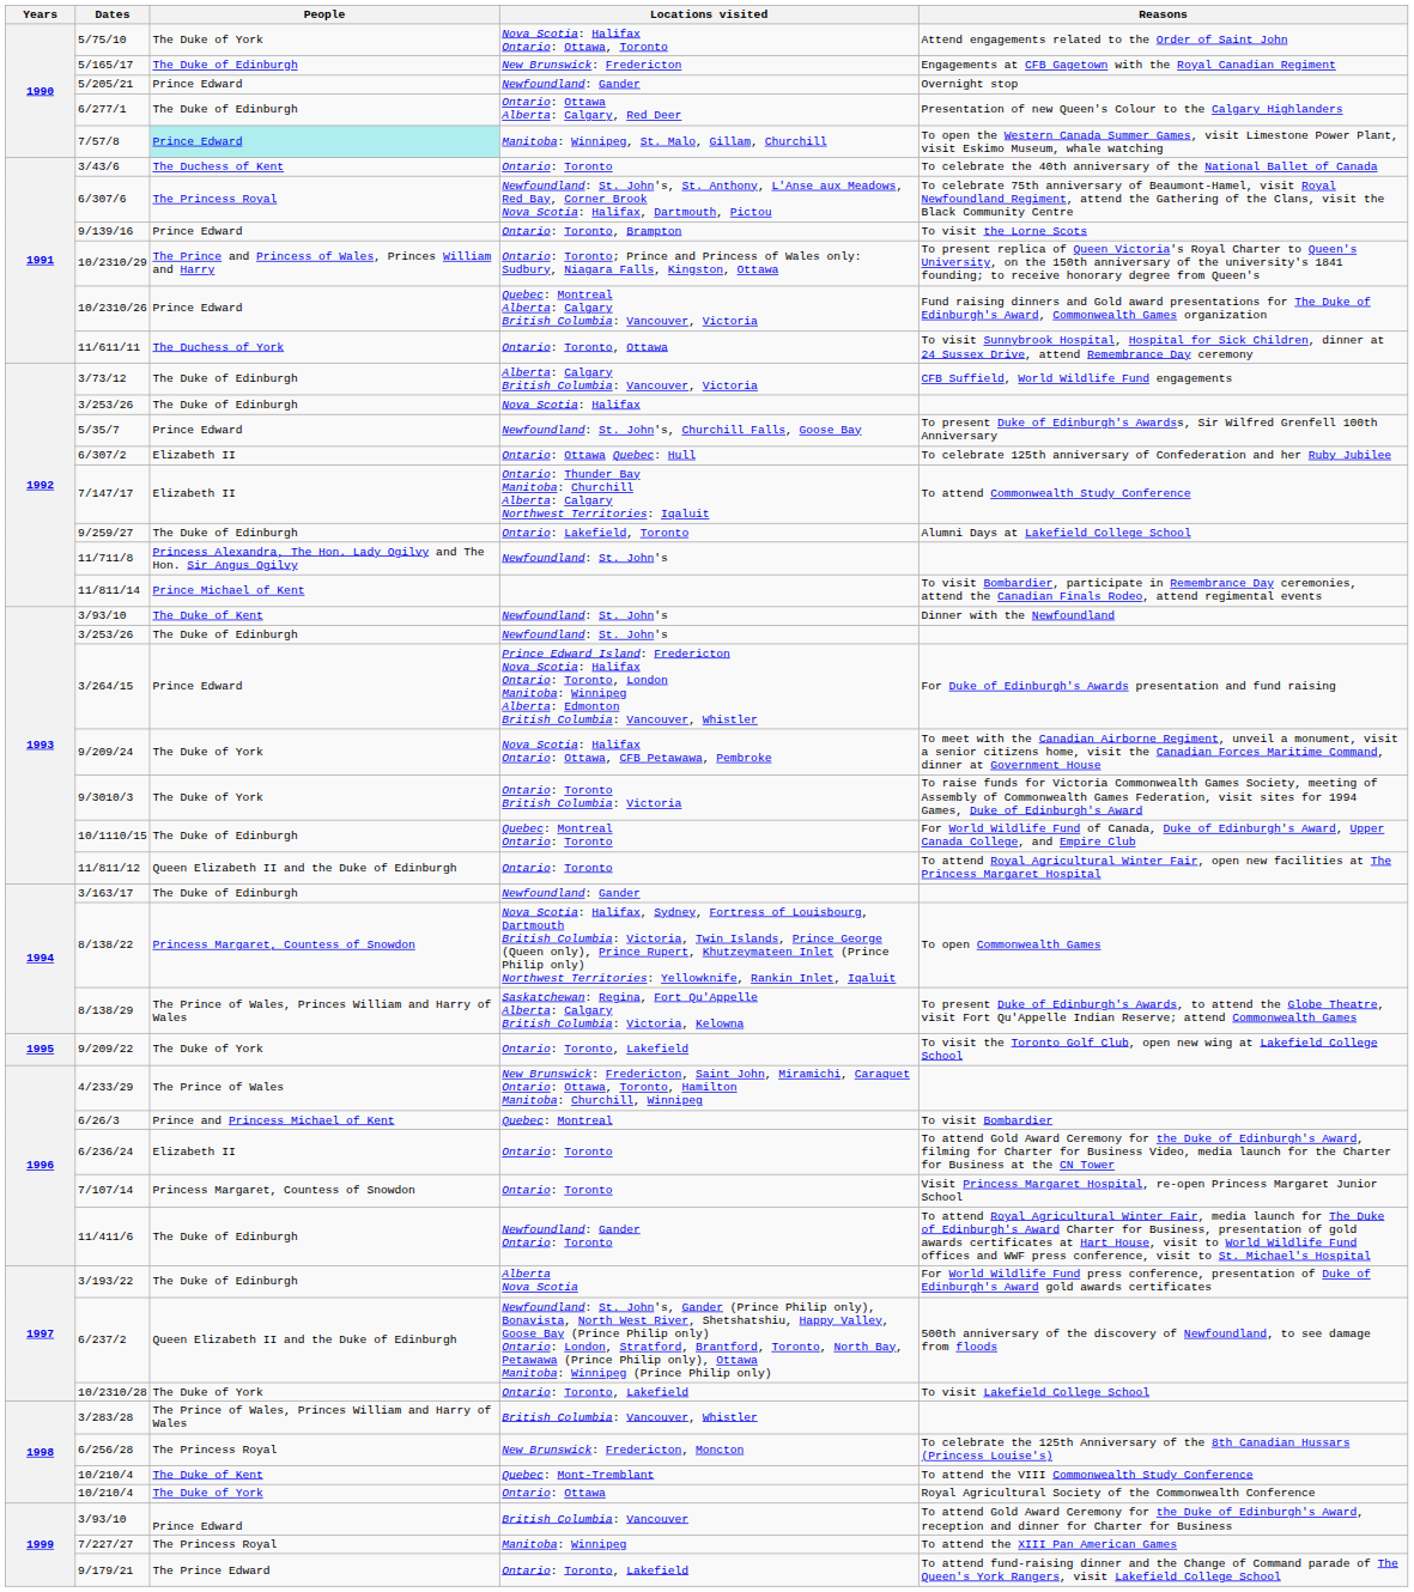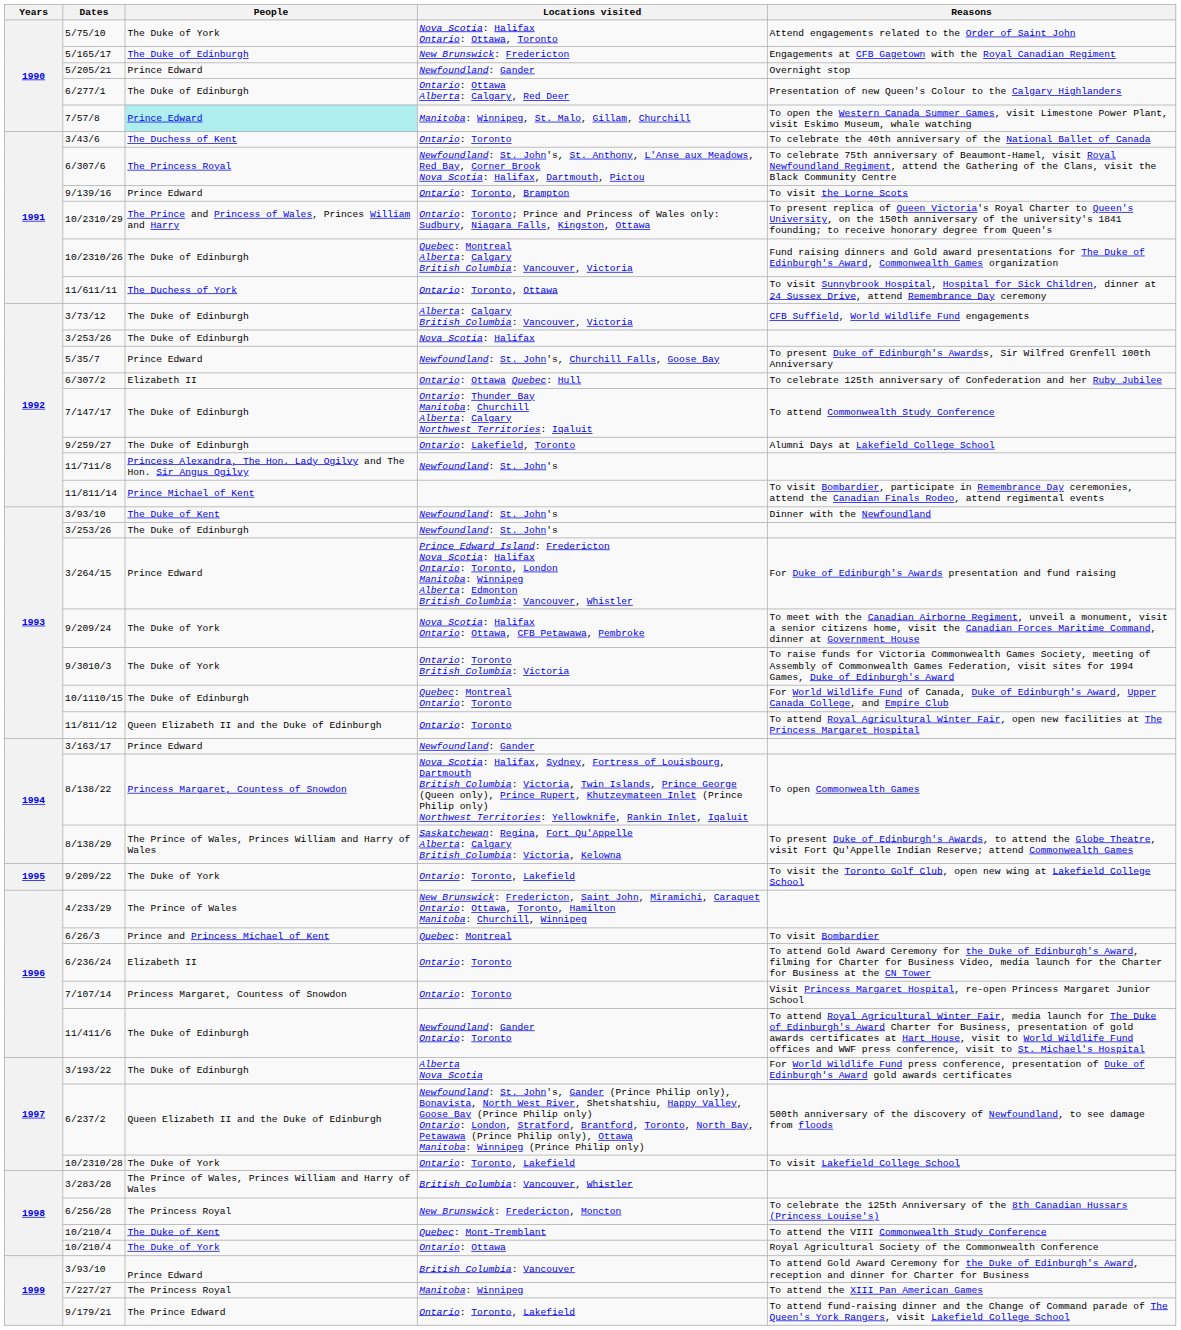10/2310/26 | People: Prince Edward -> The Duke of Edinburgh
7/147/17 | People: Elizabeth II -> The Duke of Edinburgh
3/163/17 | People: The Duke of Edinburgh -> Prince Edward
